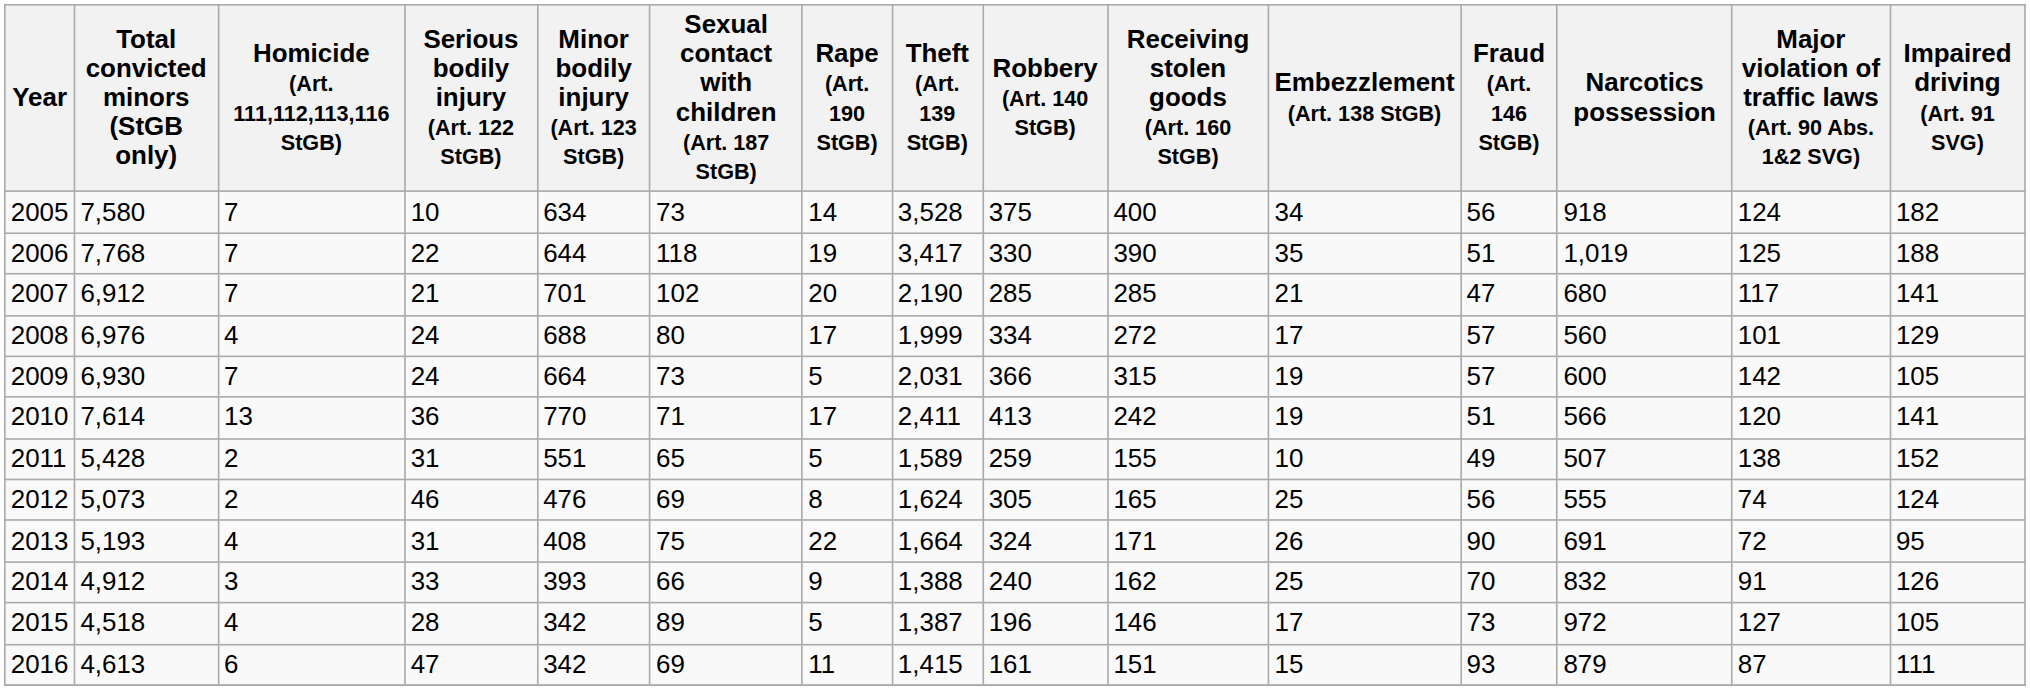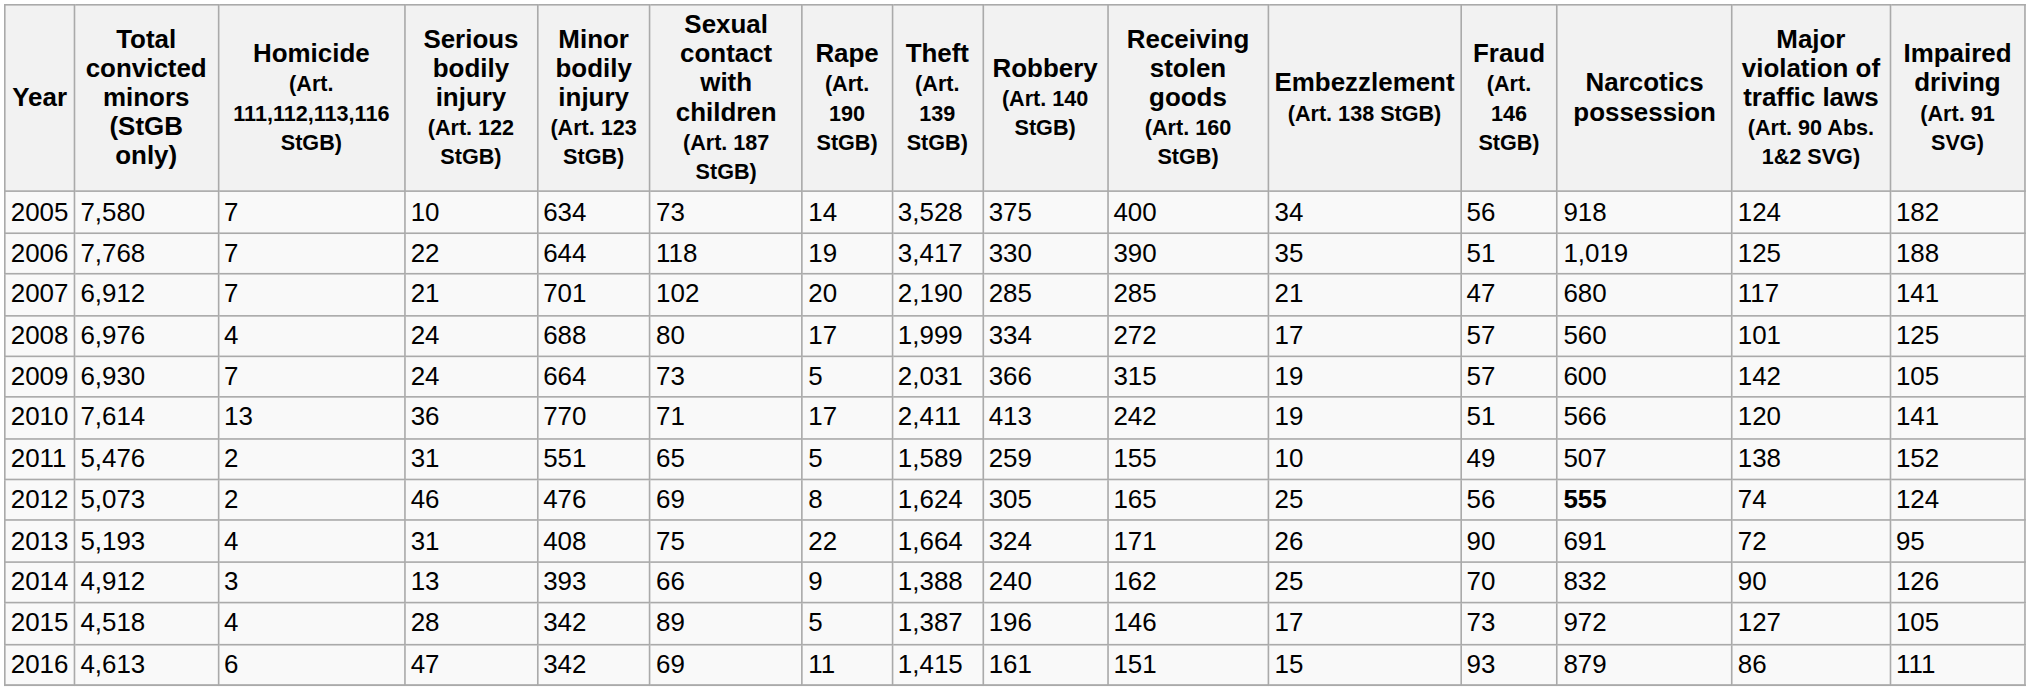2008 | Impaired driving (Art. 91 SVG): 129 -> 125
2011 | Total convicted minors (StGB only): 5,428 -> 5,476
2012 | Narcotics possession: normal -> bold
2014 | Serious bodily injury (Art. 122 StGB): 33 -> 13
2014 | Major violation of traffic laws (Art. 90 Abs. 1&2 SVG): 91 -> 90
2016 | Major violation of traffic laws (Art. 90 Abs. 1&2 SVG): 87 -> 86
